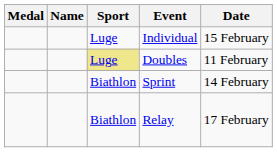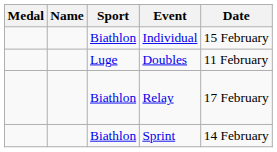Individual | Sport: Luge -> Biathlon
Doubles | Sport: khaki background -> no background
rows swapped: Sprint <-> Relay
